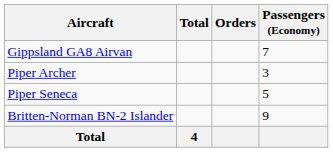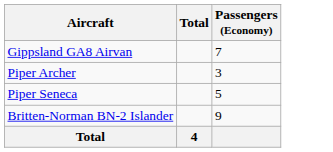- column: Orders
